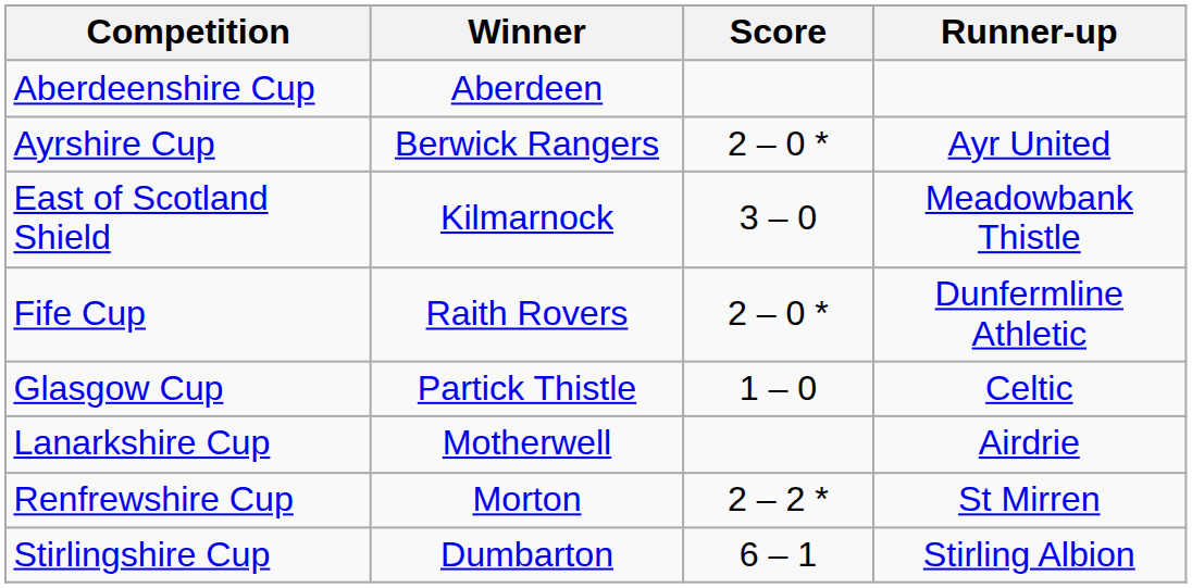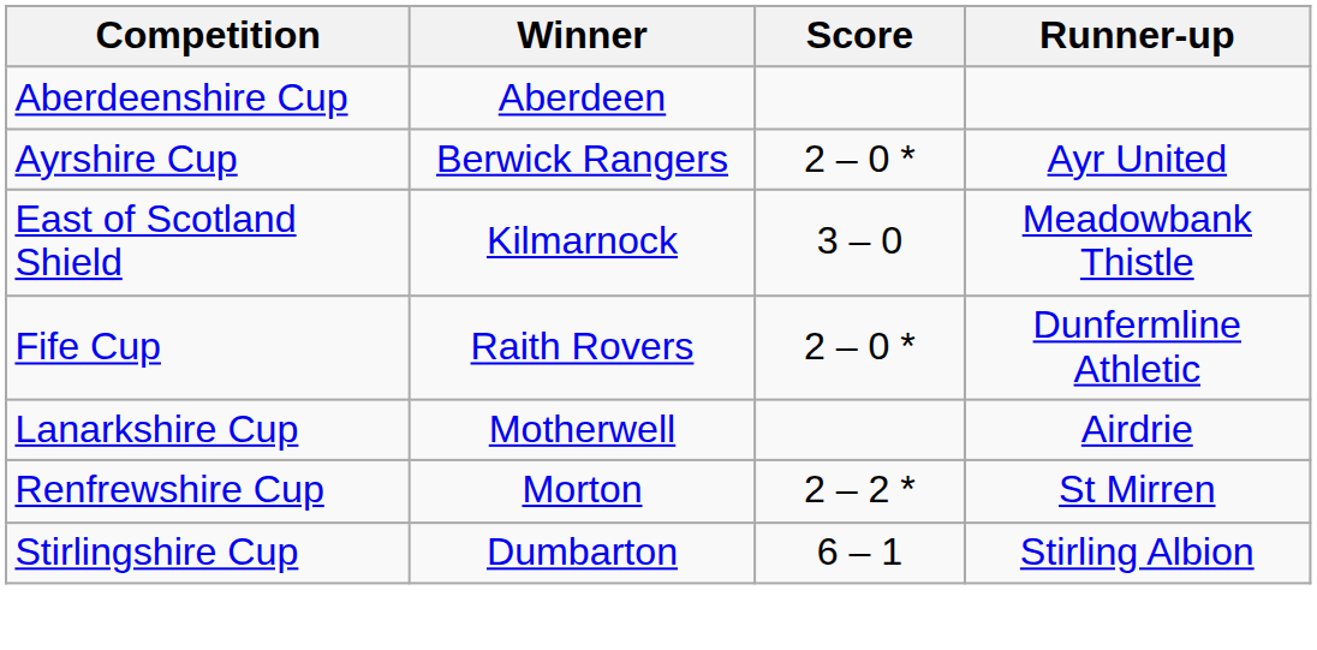- row: Glasgow Cup | Partick Thistle | 1 – 0 | Celtic
